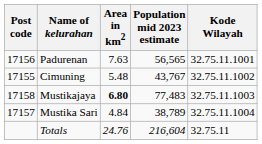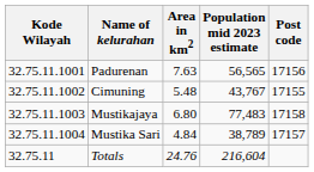columns swapped: Kode Wilayah <-> Post code
Mustikajaya | Area in km2: bold -> normal
